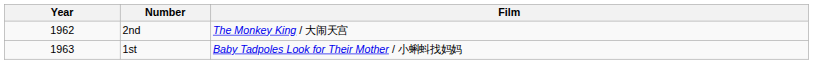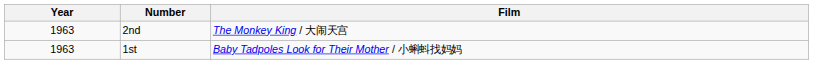2nd | Year: 1962 -> 1963
